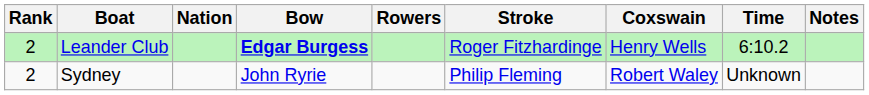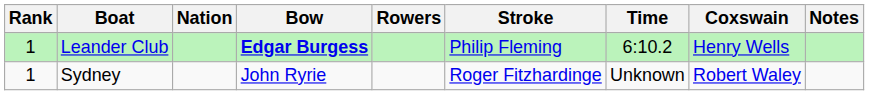columns swapped: Coxswain <-> Time
Leander Club | Rank: 2 -> 1
Leander Club | Stroke: Roger Fitzhardinge -> Philip Fleming
Sydney | Rank: 2 -> 1
Sydney | Stroke: Philip Fleming -> Roger Fitzhardinge
